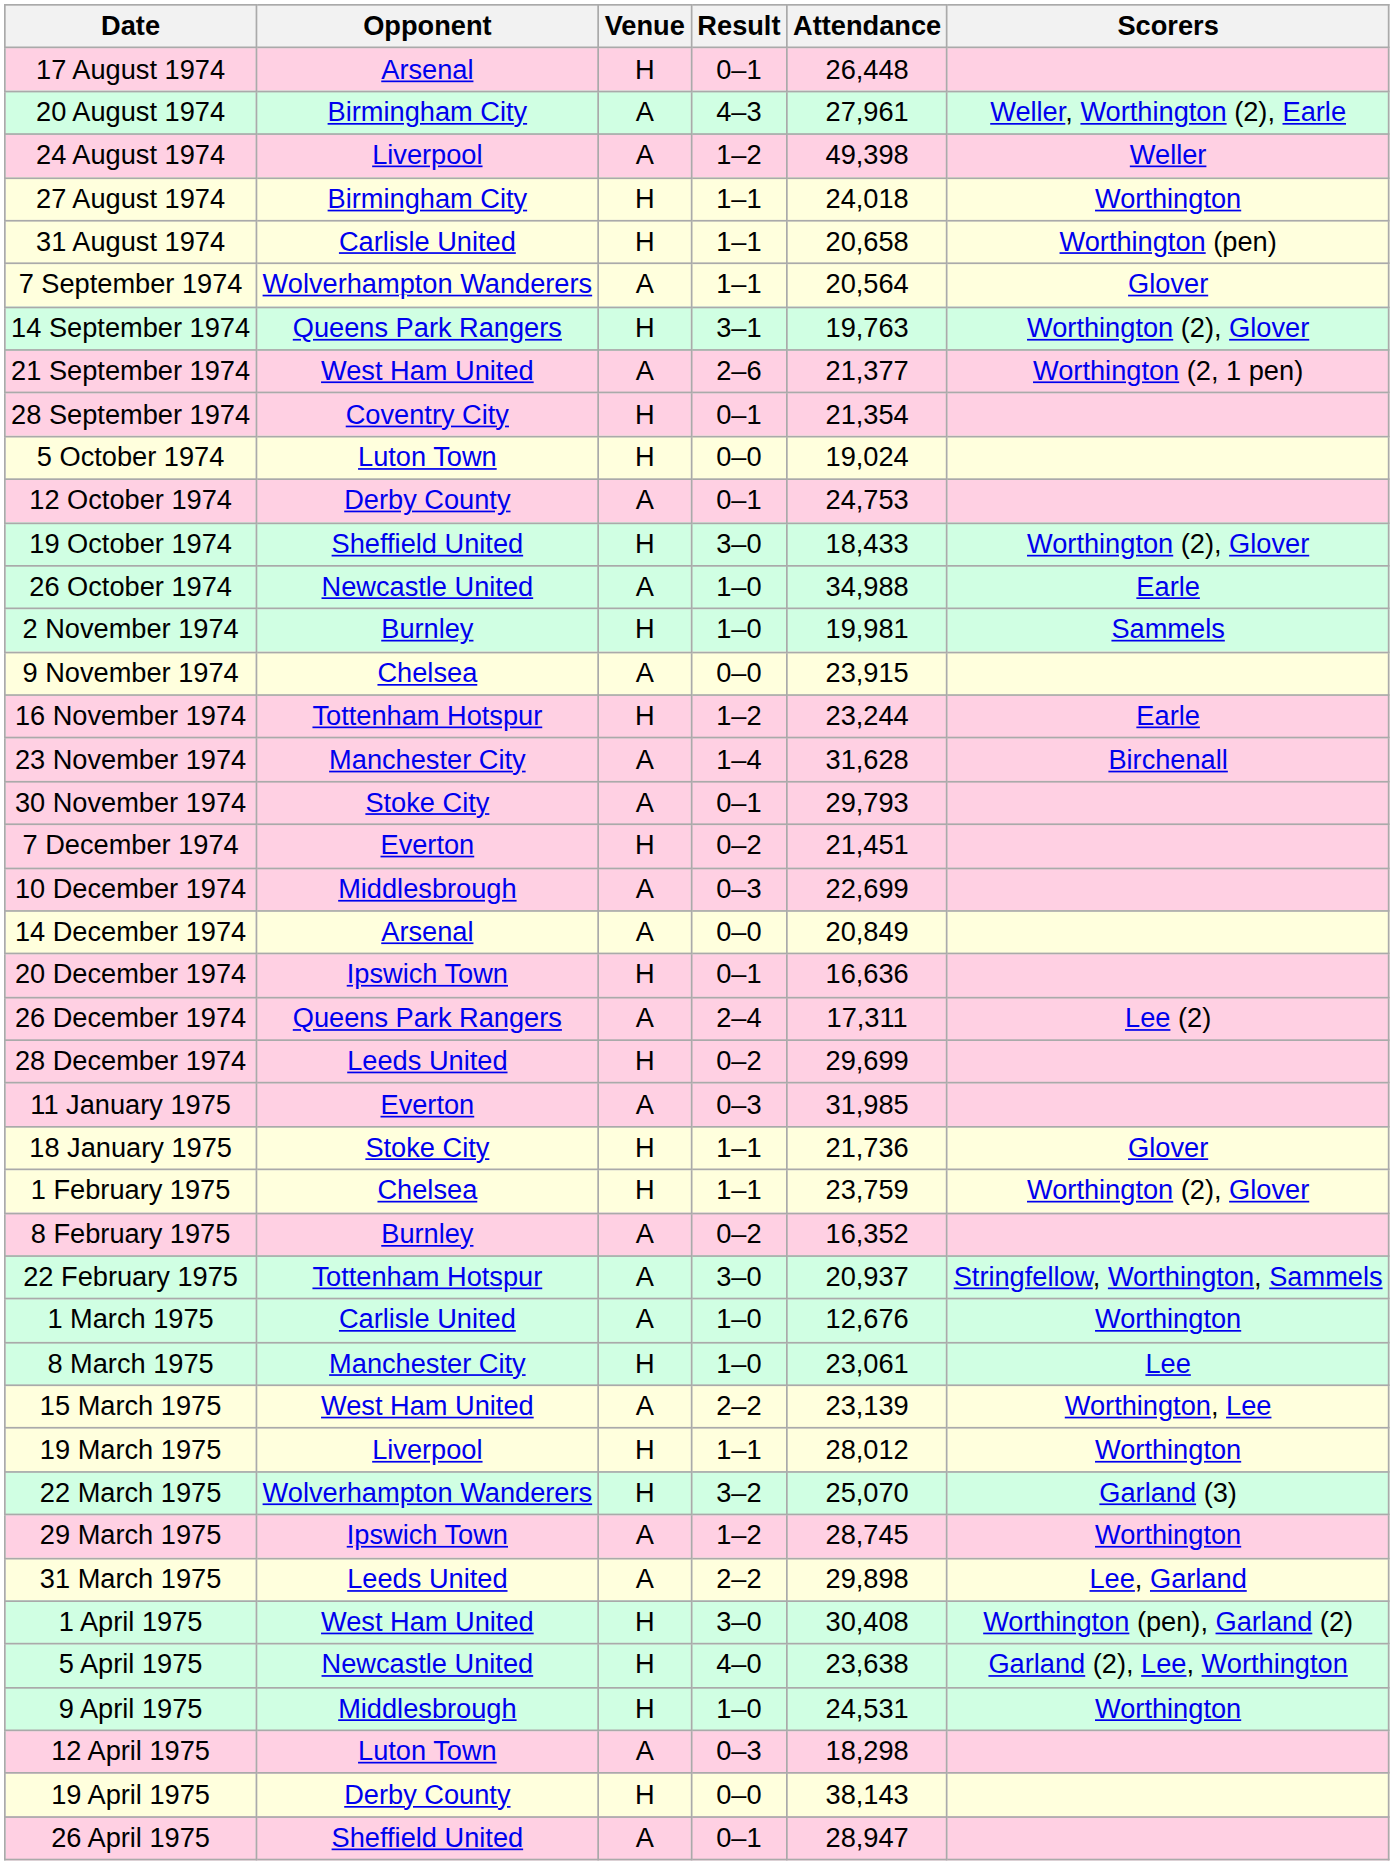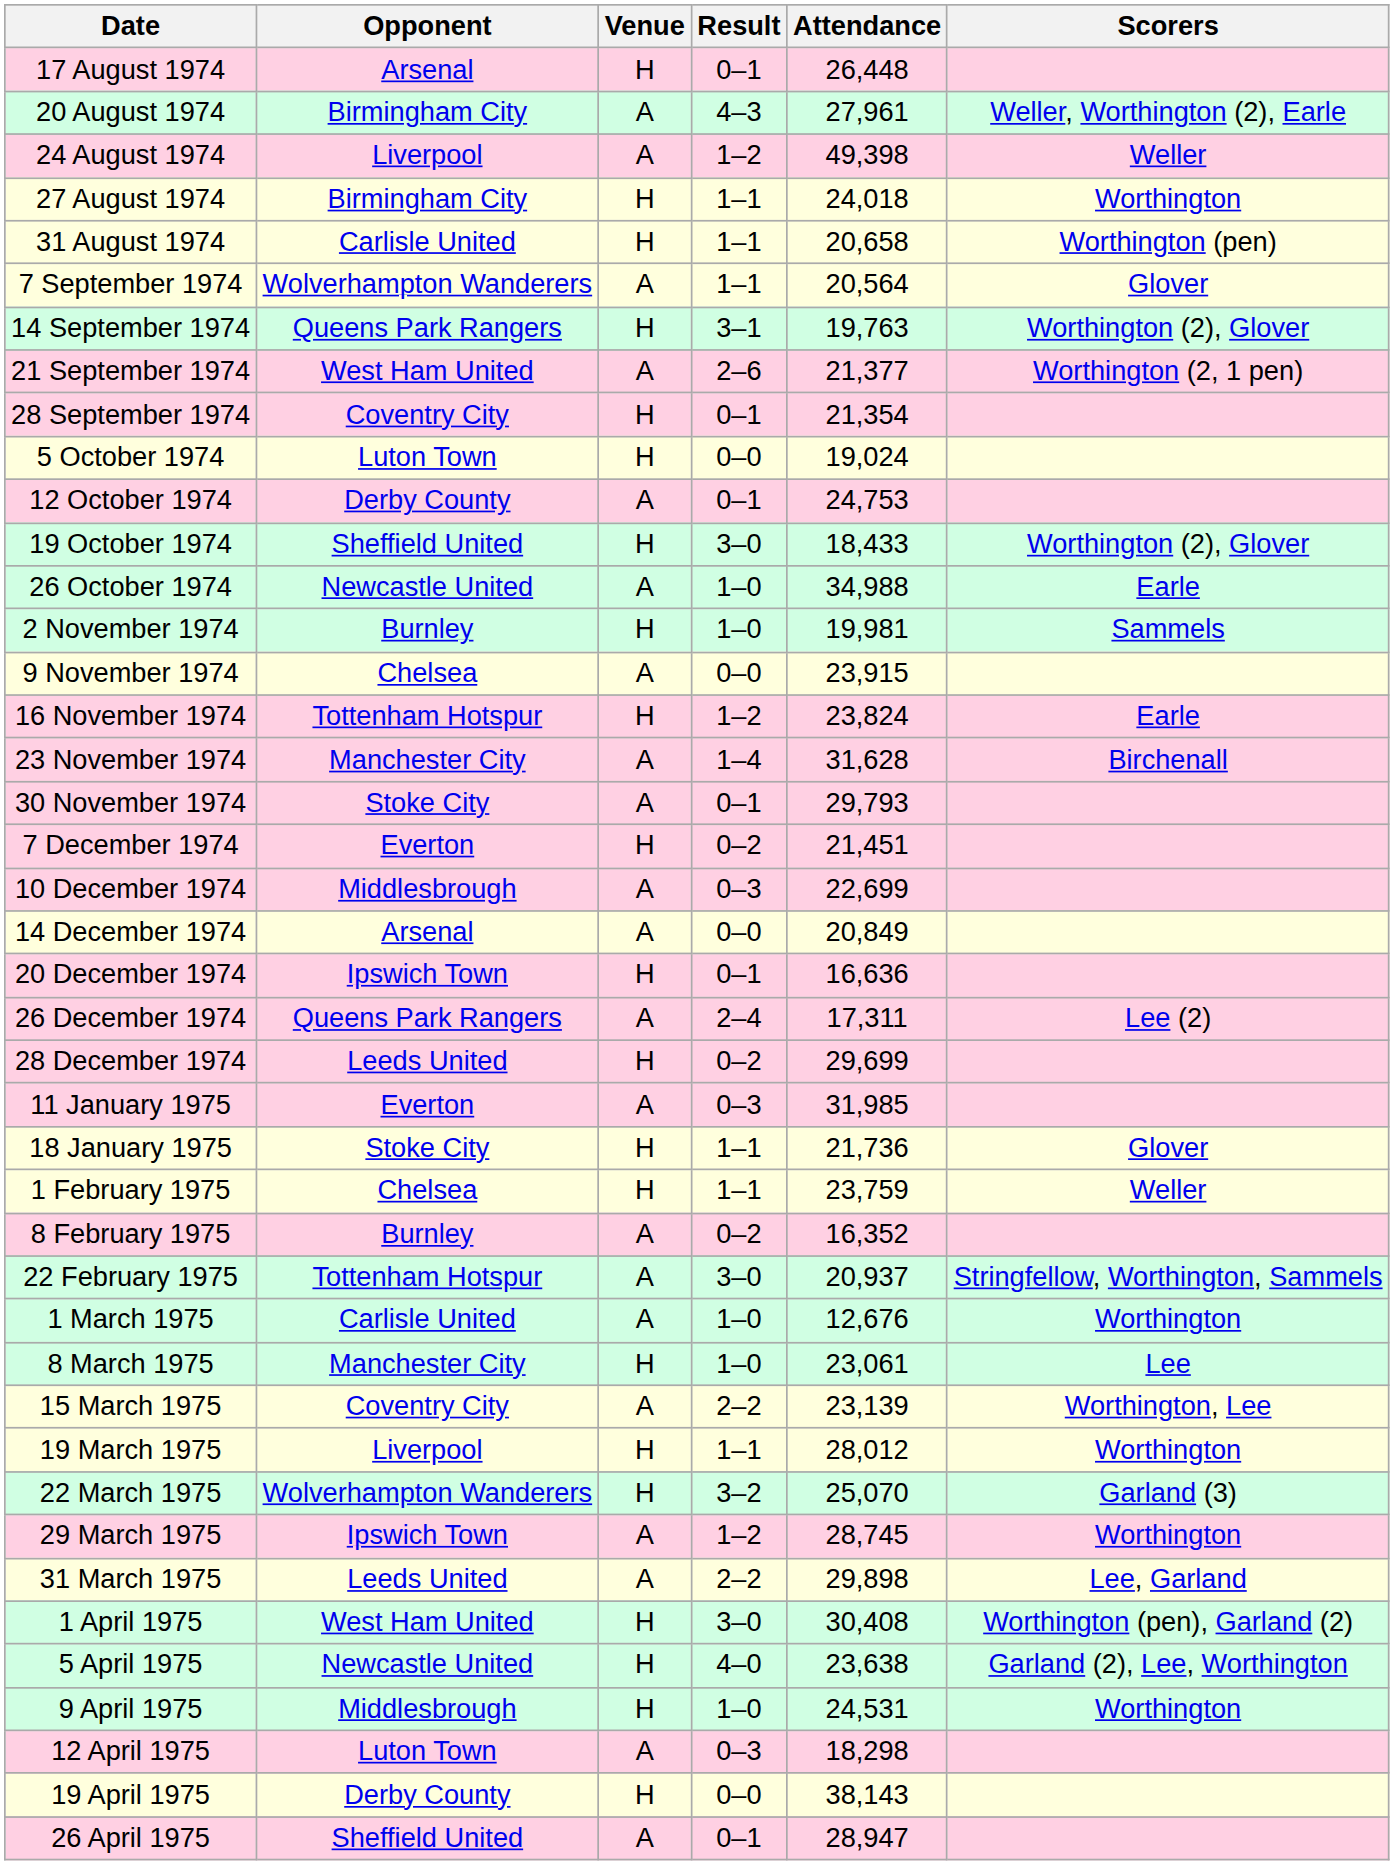16 November 1974 | Attendance: 23,244 -> 23,824
1 February 1975 | Scorers: Worthington (2), Glover -> Weller
15 March 1975 | Opponent: West Ham United -> Coventry City
